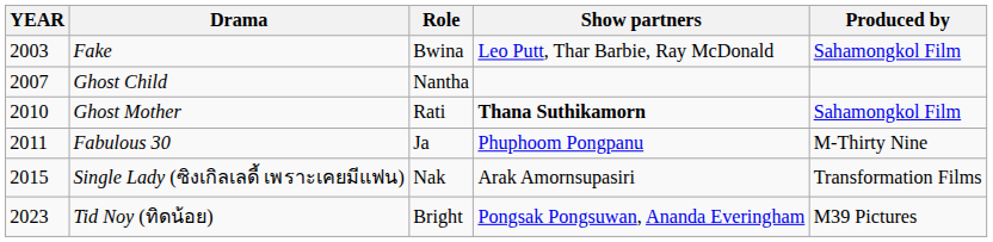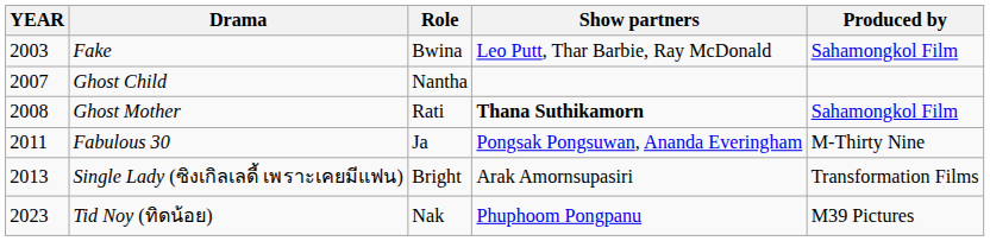Ghost Mother | YEAR: 2010 -> 2008
Fabulous 30 | Show partners: Phuphoom Pongpanu -> Pongsak Pongsuwan, Ananda Everingham
Single Lady (ซิงเกิลเลดี้ เพราะเคยมีแฟน) | YEAR: 2015 -> 2013
Single Lady (ซิงเกิลเลดี้ เพราะเคยมีแฟน) | Role: Nak -> Bright
Tid Noy (ทิดน้อย) | Role: Bright -> Nak
Tid Noy (ทิดน้อย) | Show partners: Pongsak Pongsuwan, Ananda Everingham -> Phuphoom Pongpanu
